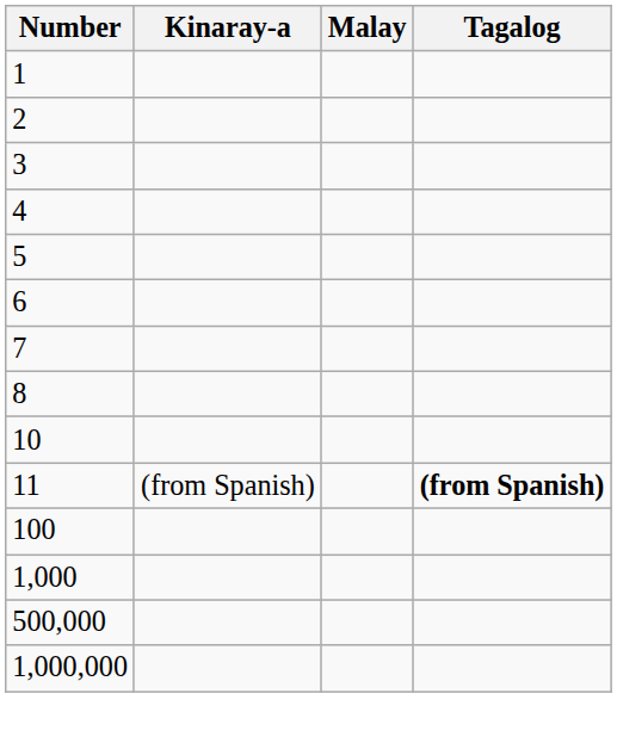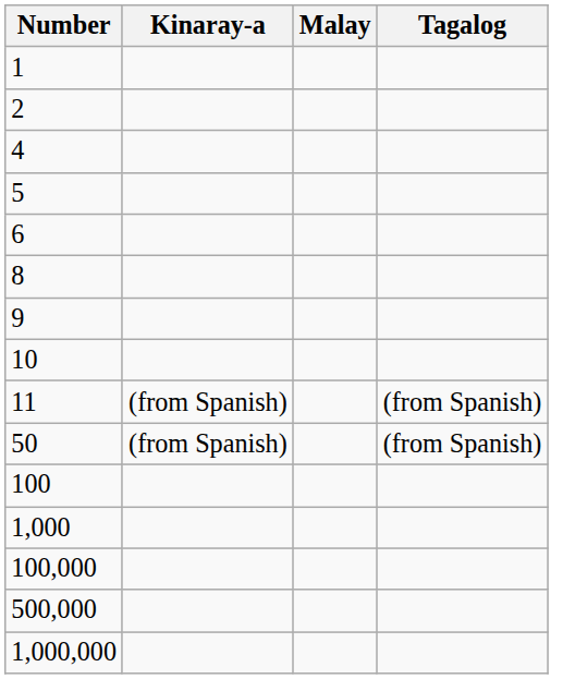- row: 3
- row: 7
+ row: 9
11 | Tagalog: bold -> normal
+ row: 50 | (from Spanish) | (from Spanish)
+ row: 100,000
